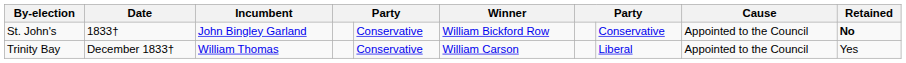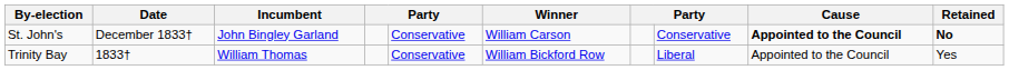St. John's | Date: 1833† -> December 1833†
St. John's | Winner: William Bickford Row -> William Carson
St. John's | Cause: normal -> bold
Trinity Bay | Date: December 1833† -> 1833†
Trinity Bay | Winner: William Carson -> William Bickford Row
